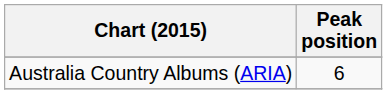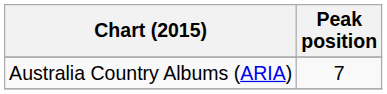Australia Country Albums (ARIA) | Peak position: 6 -> 7
